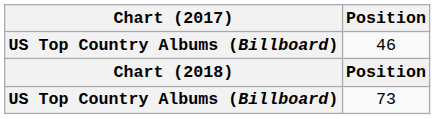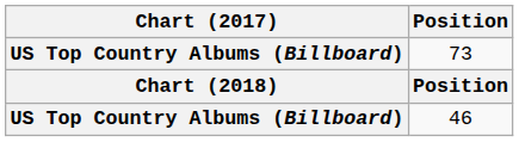rows swapped: 46 <-> 73
